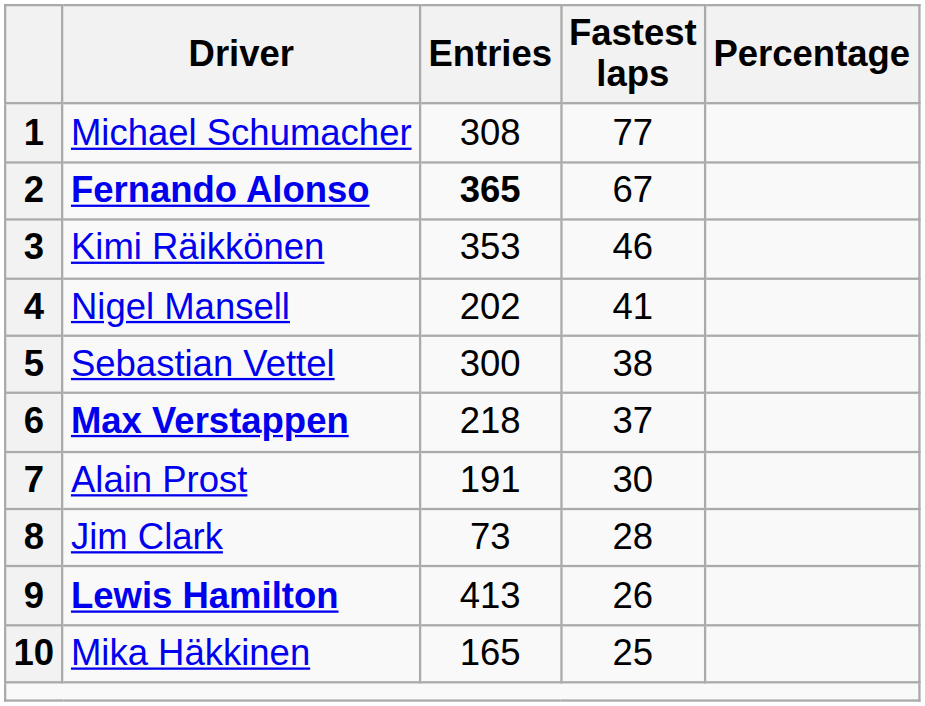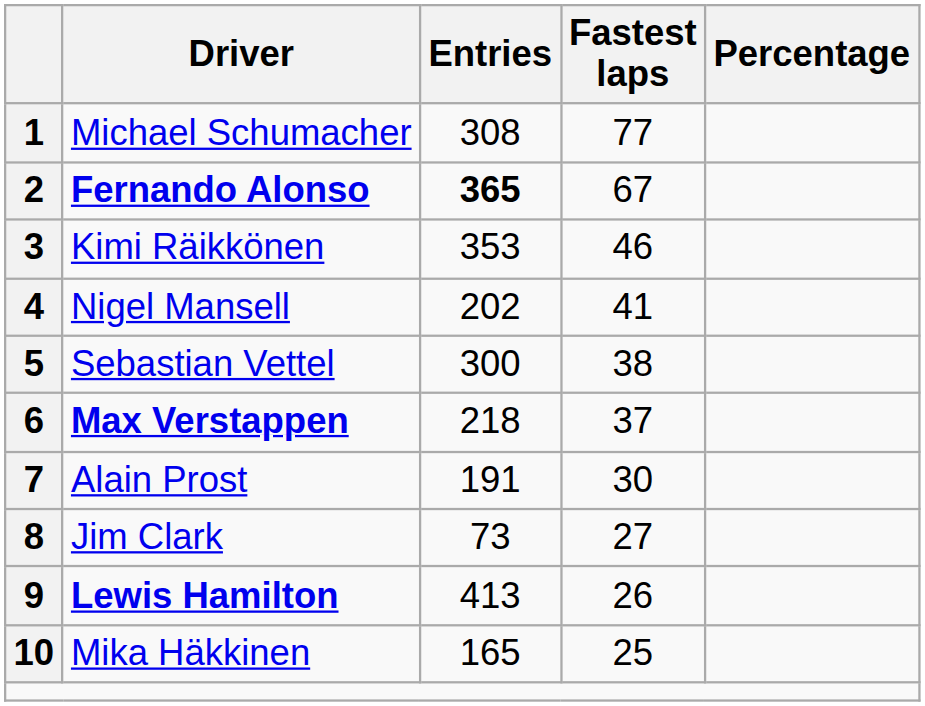8 | Fastest laps: 28 -> 27
